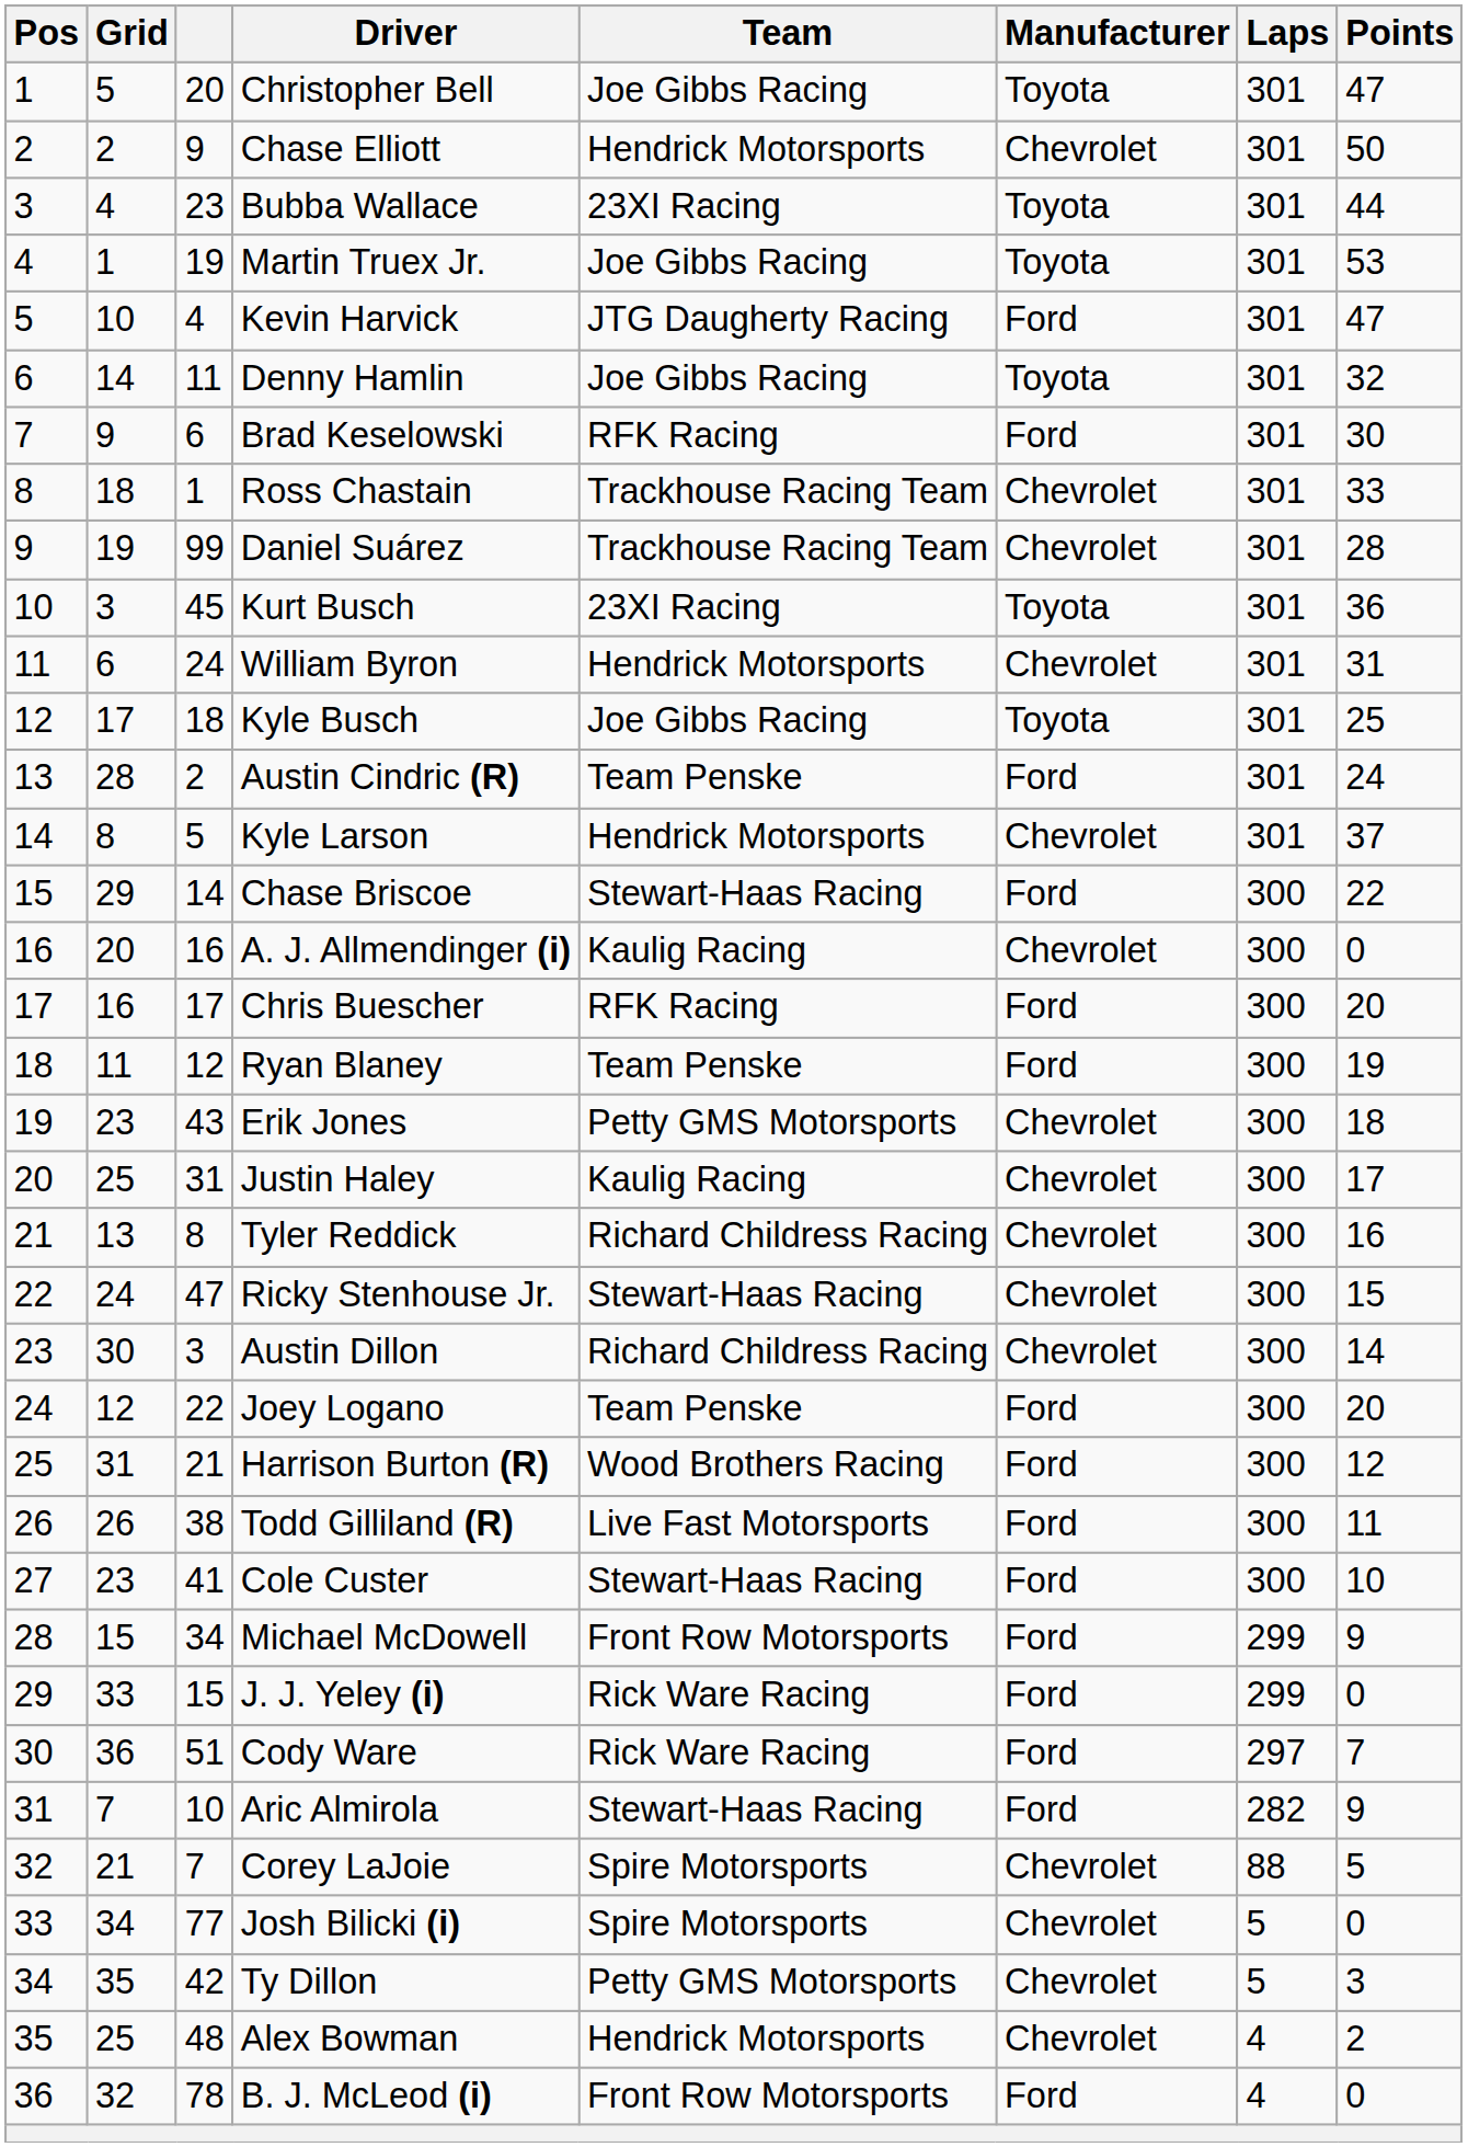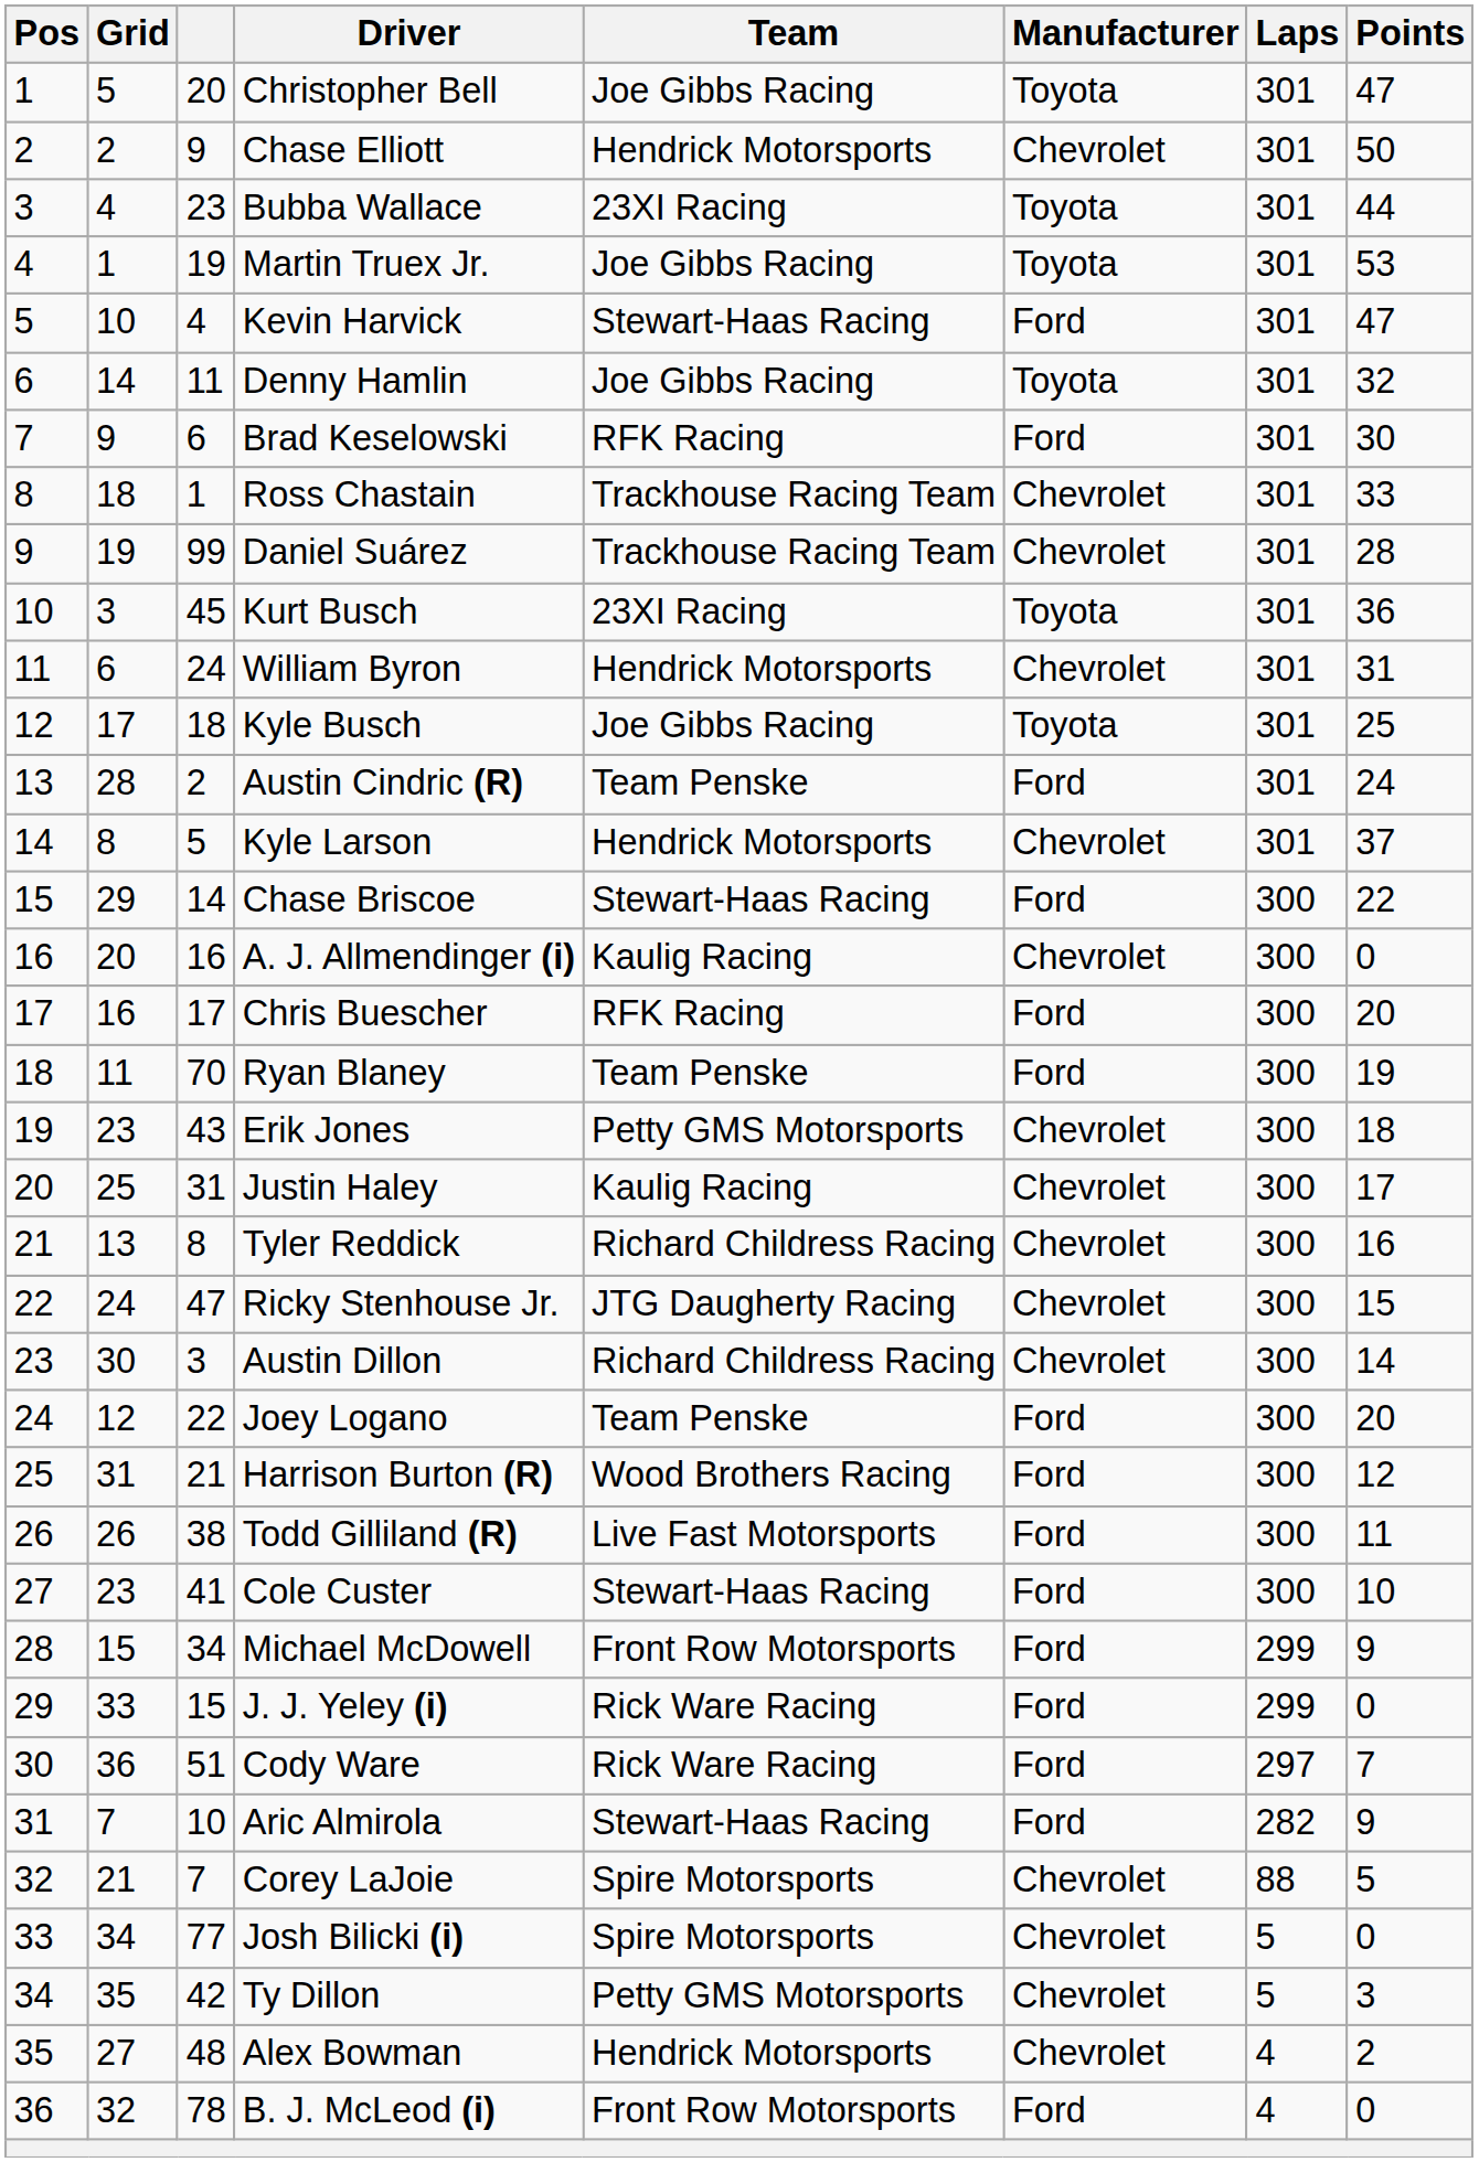Kevin Harvick | Team: JTG Daugherty Racing -> Stewart-Haas Racing
Ryan Blaney | column 3: 12 -> 70
Ricky Stenhouse Jr. | Team: Stewart-Haas Racing -> JTG Daugherty Racing
Alex Bowman | Grid: 25 -> 27
